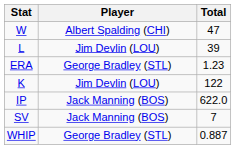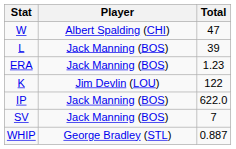L | Player: Jim Devlin (LOU) -> Jack Manning (BOS)
ERA | Player: George Bradley (STL) -> Jack Manning (BOS)
